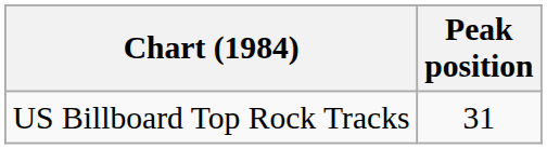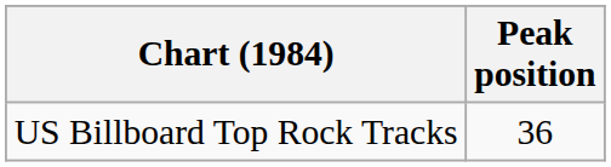US Billboard Top Rock Tracks | Peak position: 31 -> 36
